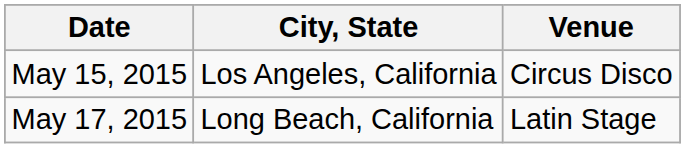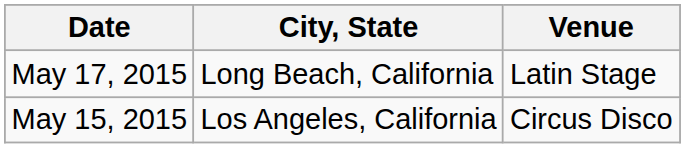rows swapped: May 15, 2015 <-> May 17, 2015
